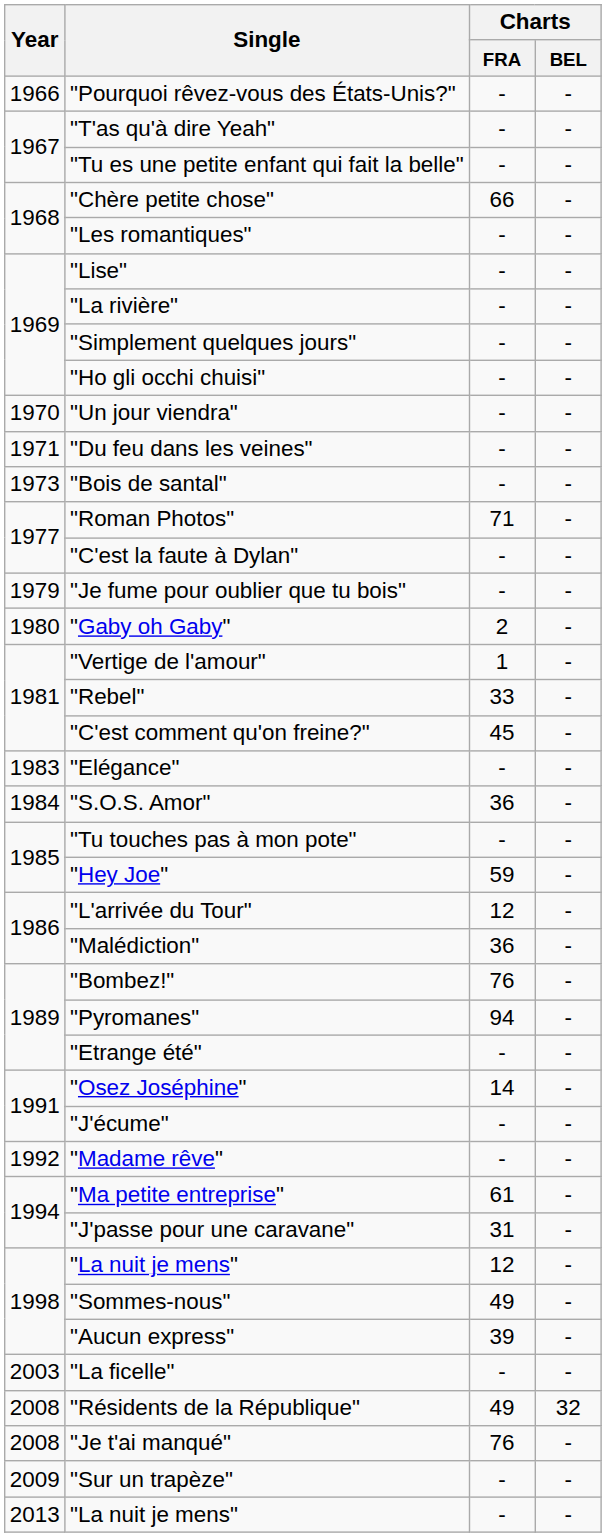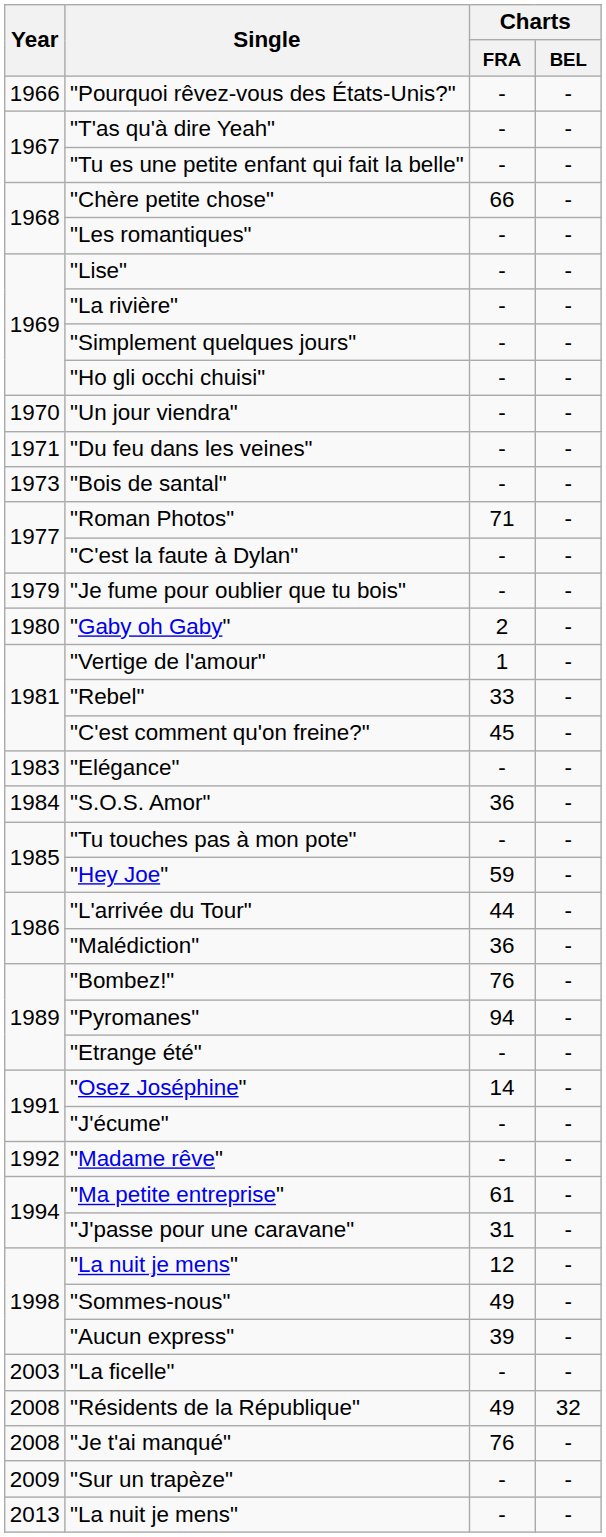"L'arrivée du Tour" | Charts / FRA: 12 -> 44
